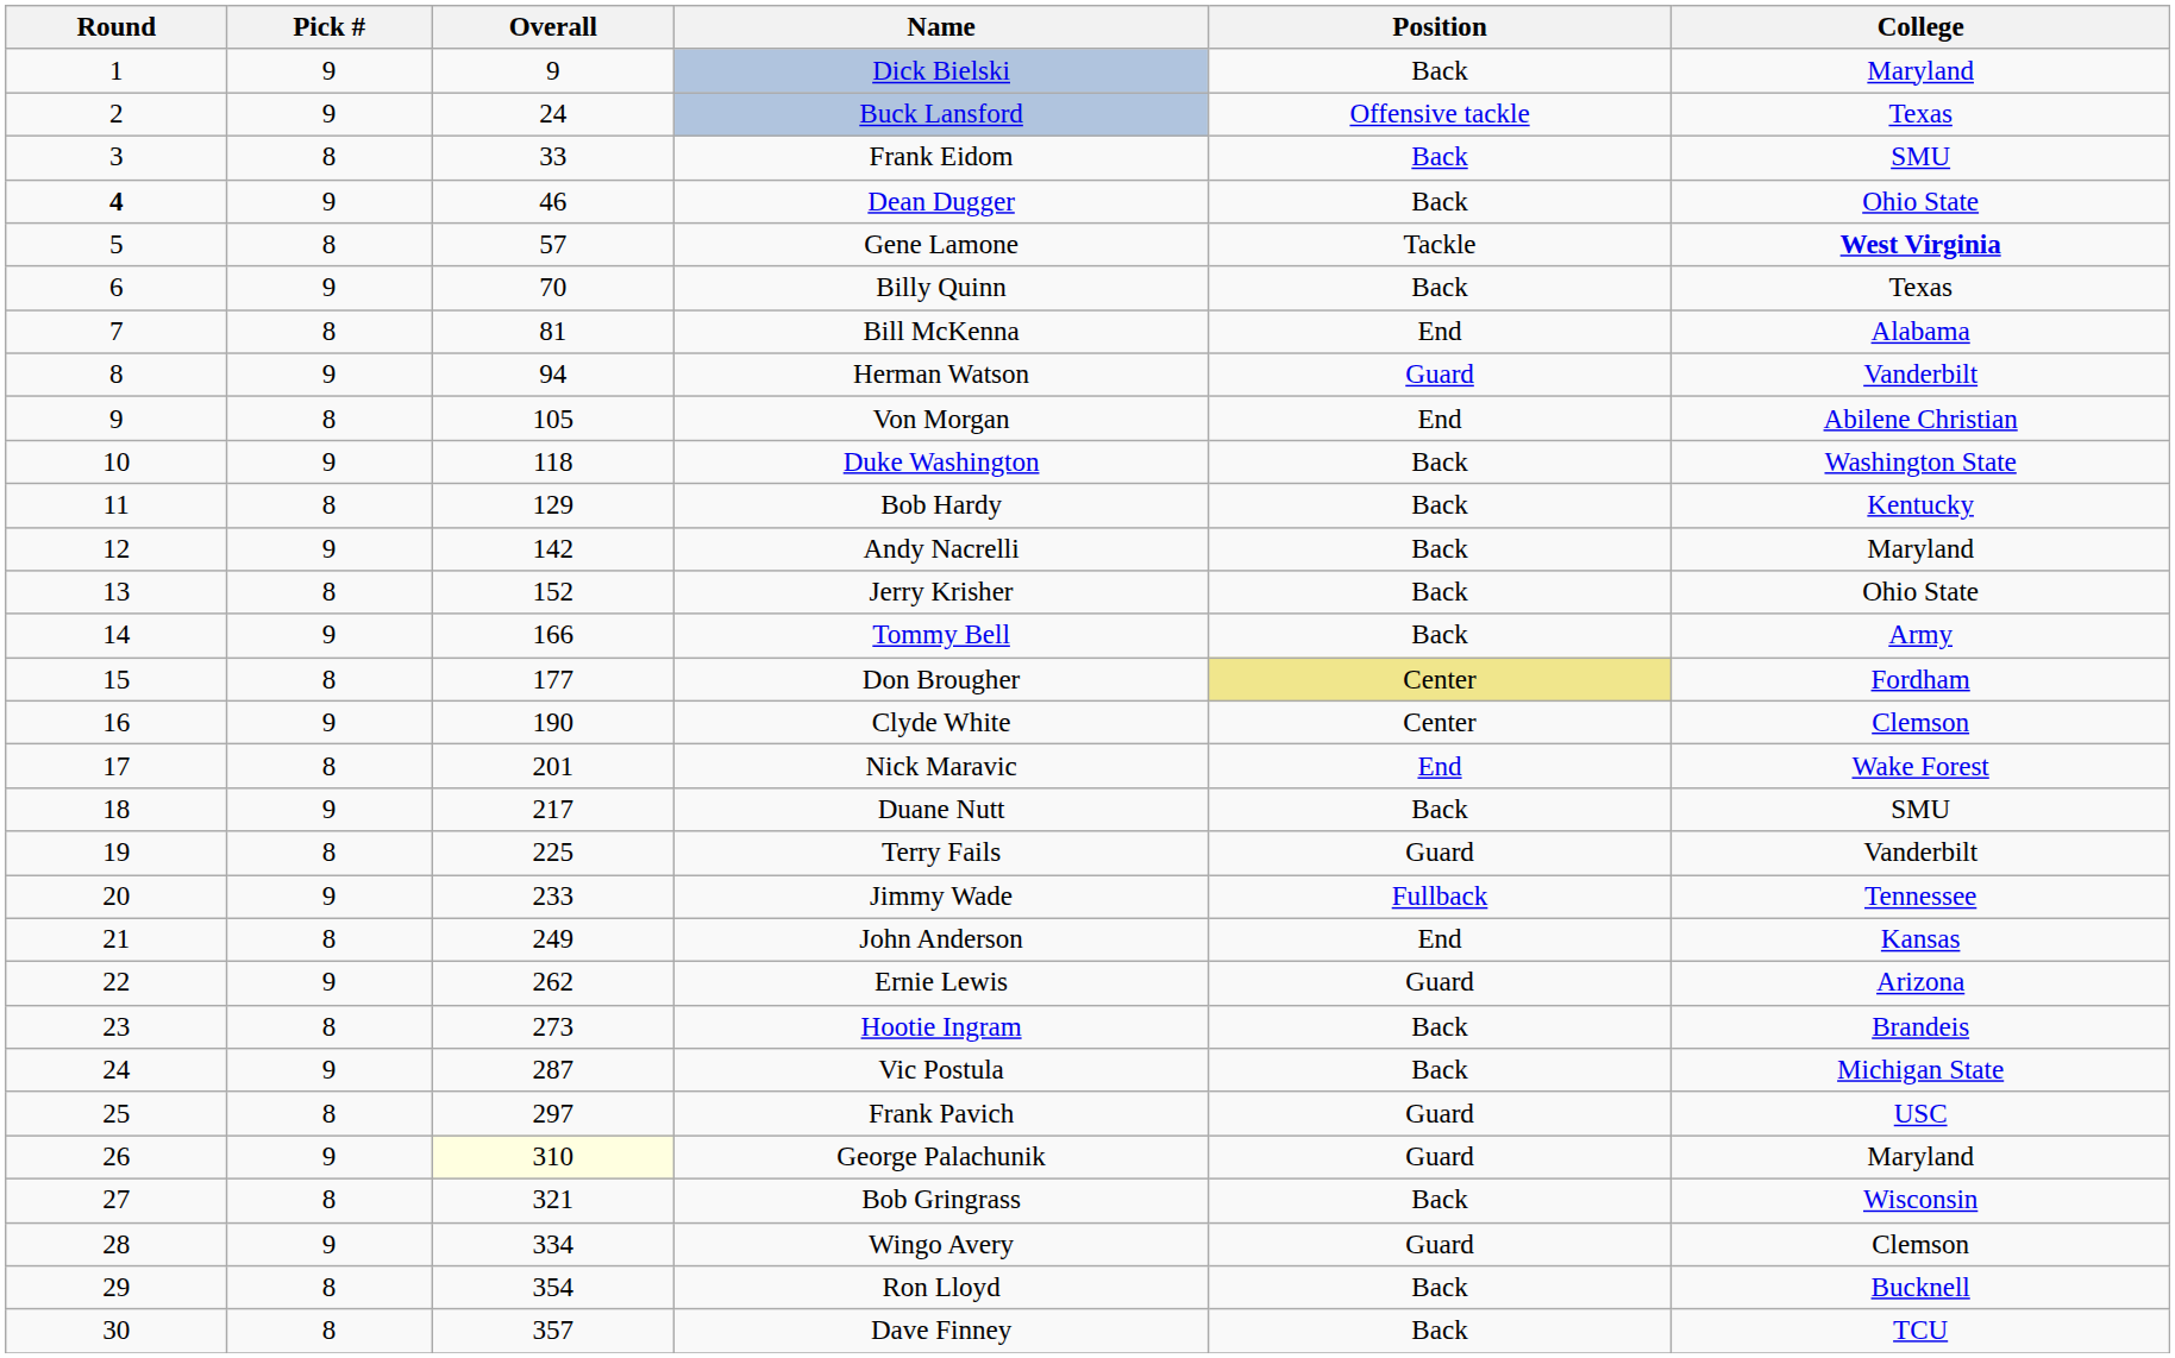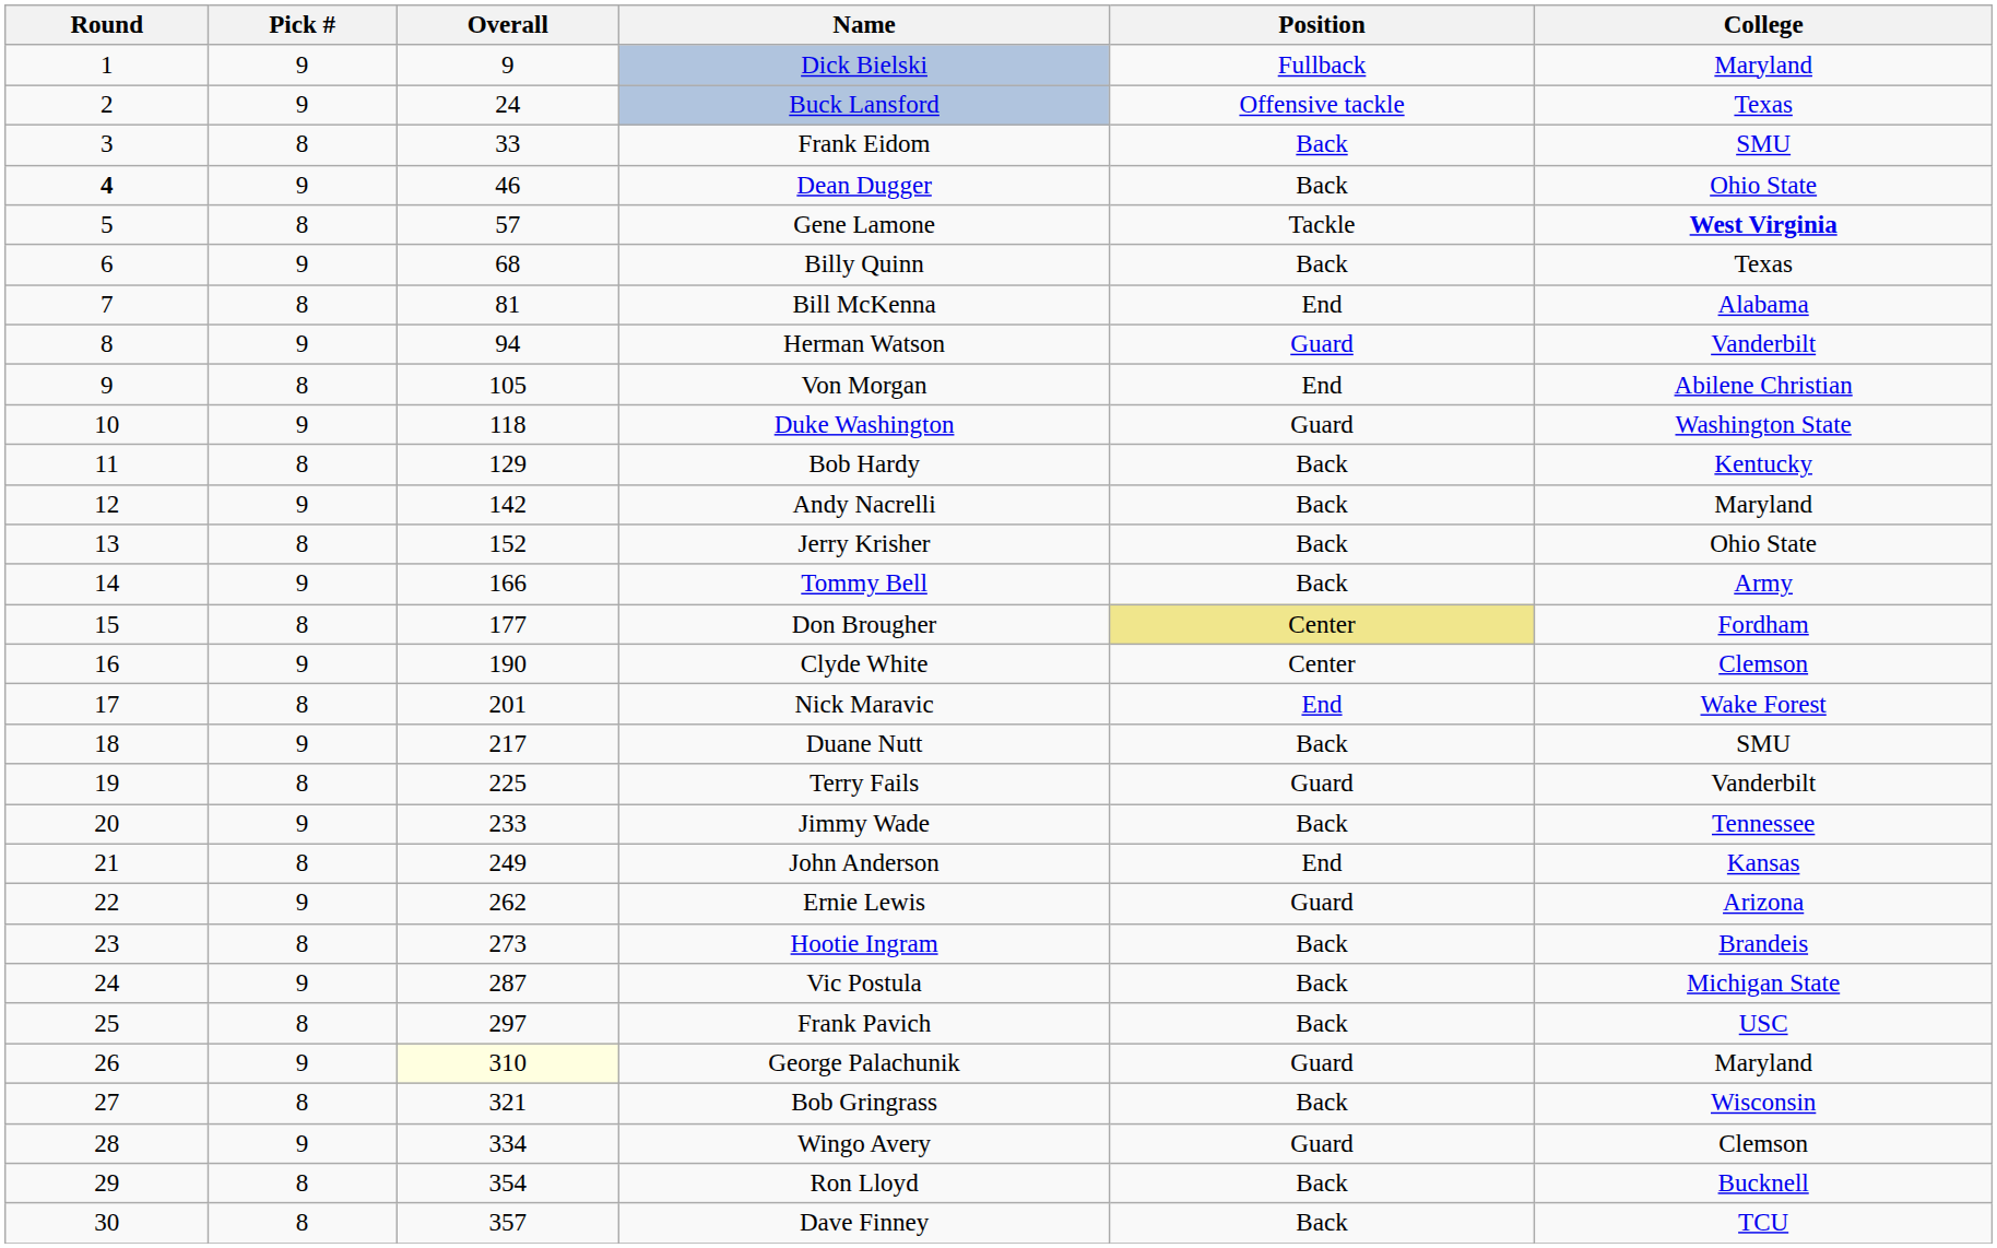Dick Bielski | Position: Back -> Fullback
Billy Quinn | Overall: 70 -> 68
Duke Washington | Position: Back -> Guard
Jimmy Wade | Position: Fullback -> Back
Frank Pavich | Position: Guard -> Back
